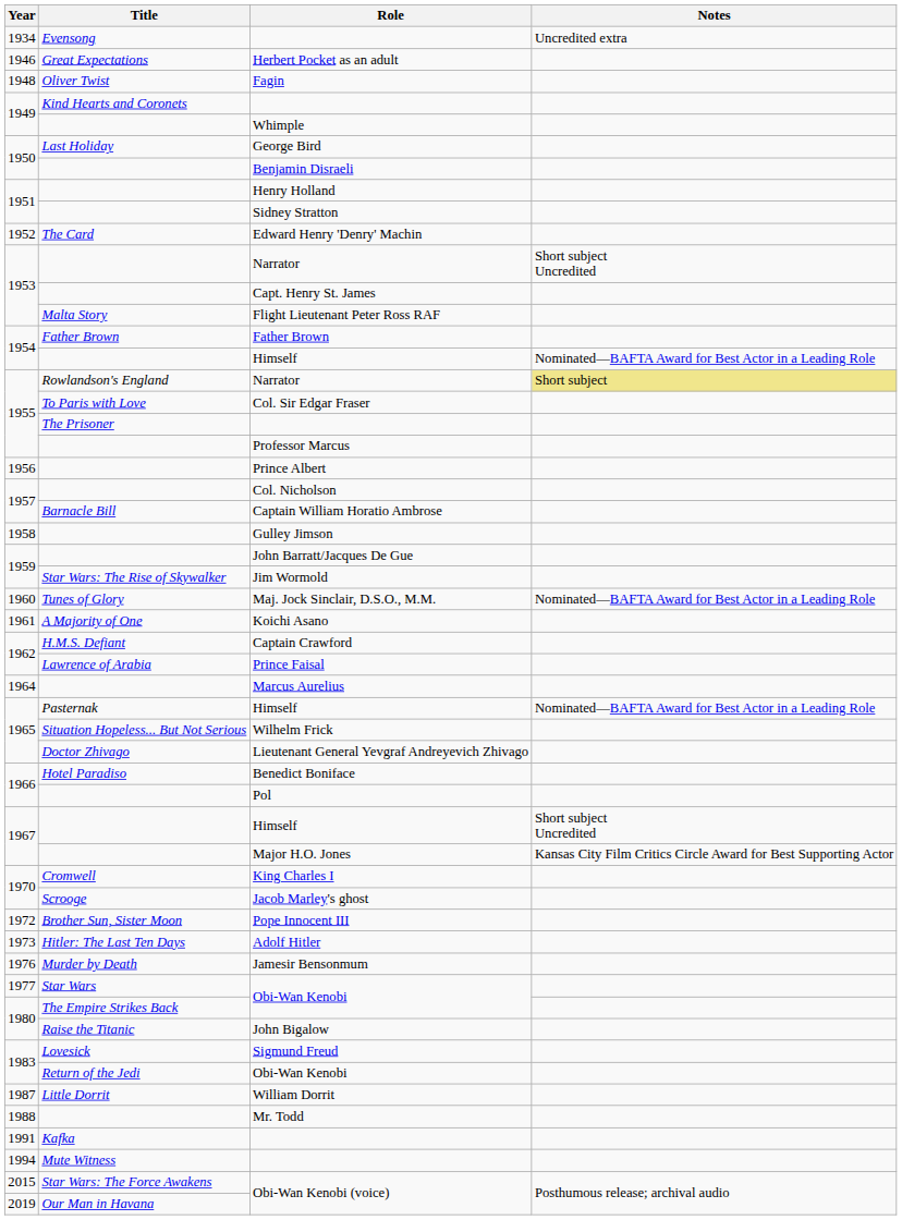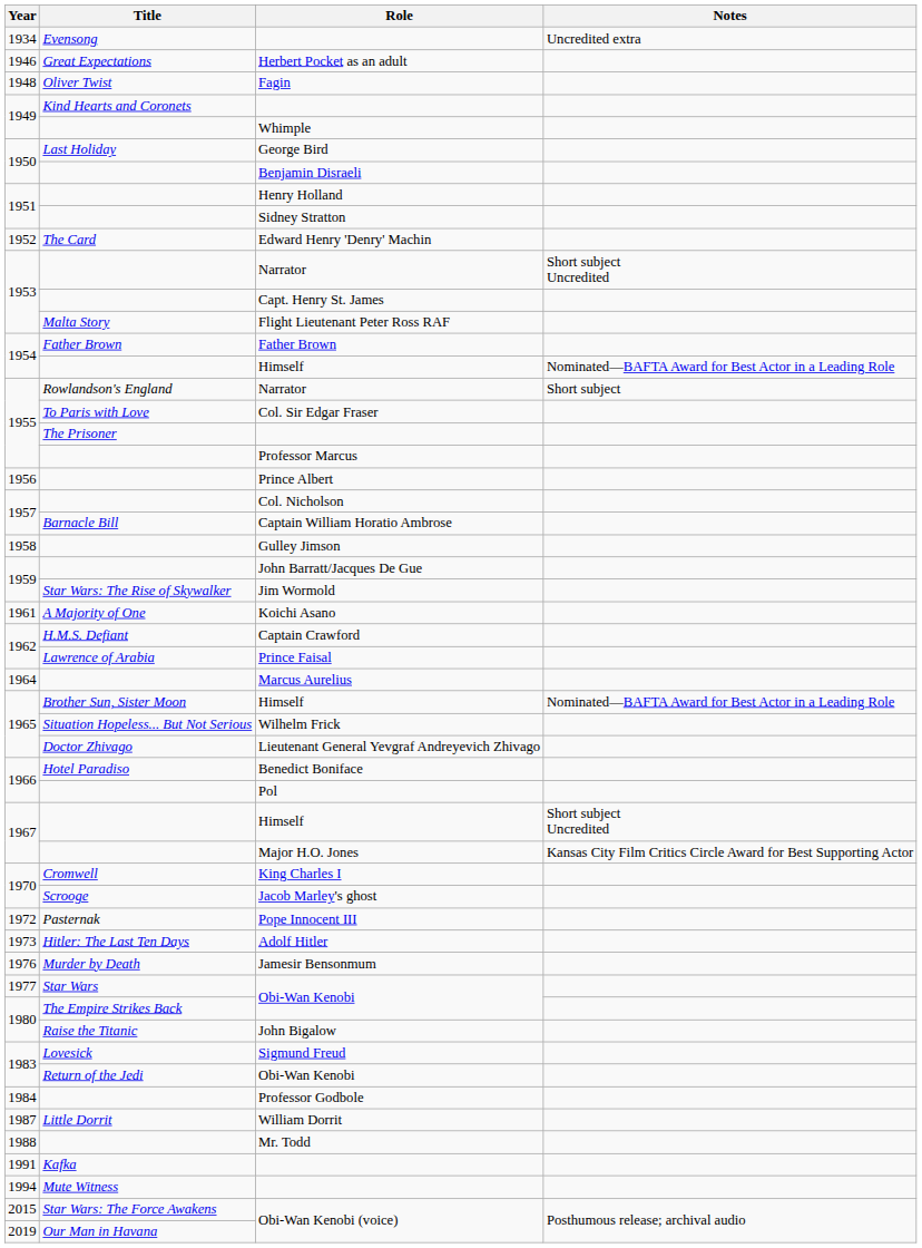1955 / Narrator | Notes: khaki background -> no background
- row: 1960 | Tunes of Glory | Maj. Jock Sinclair, D.S.O., M.M. | Nominated—BAFTA Award for Best Actor in a Leading Role
1965 / Himself | Title: Pasternak -> Brother Sun, Sister Moon
Pope Innocent III | Title: Brother Sun, Sister Moon -> Pasternak
+ row: 1984 | Professor Godbole
